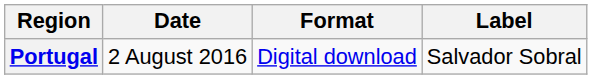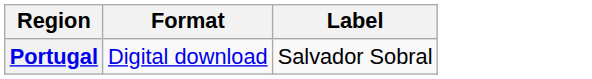- column: Date | 2 August 2016
